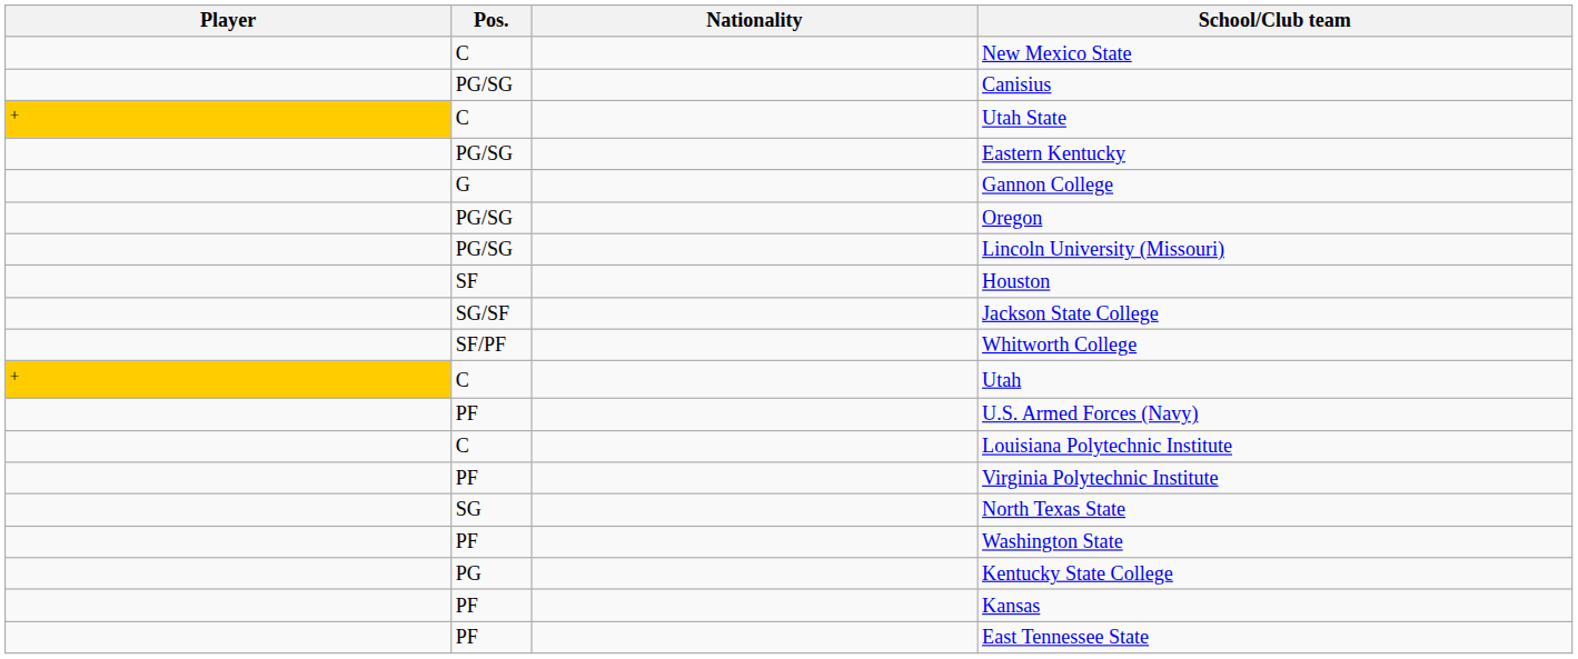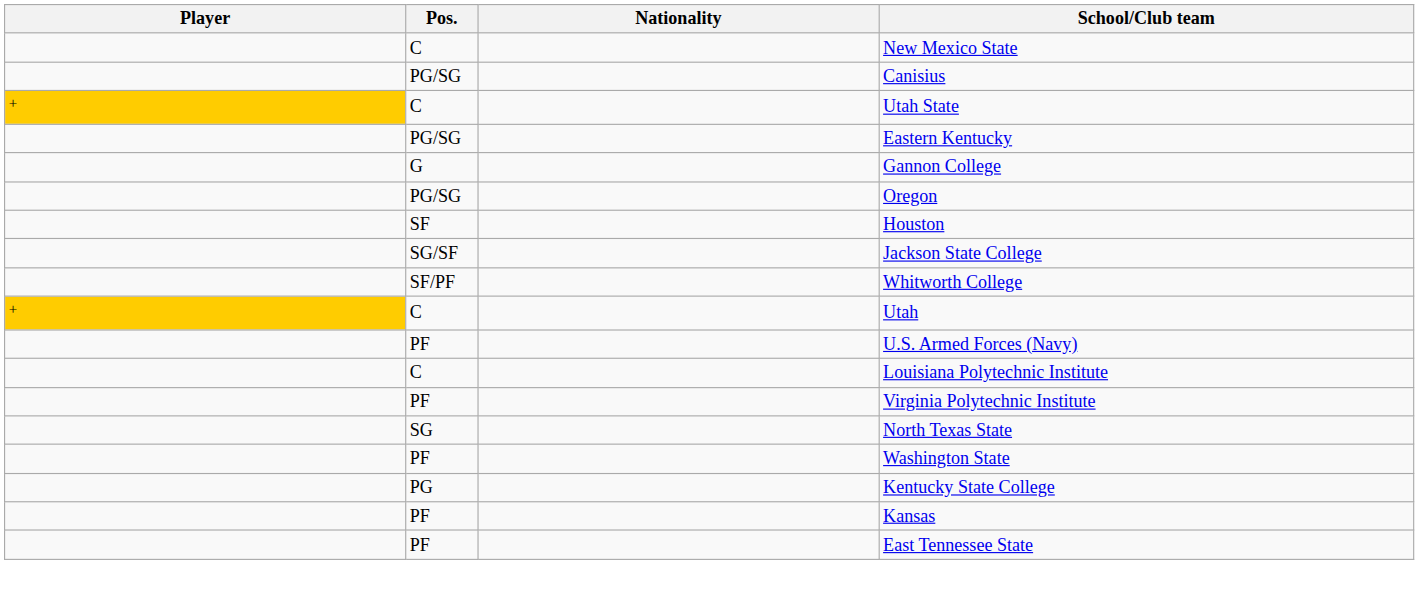- row: PG/SG | Lincoln University (Missouri)
